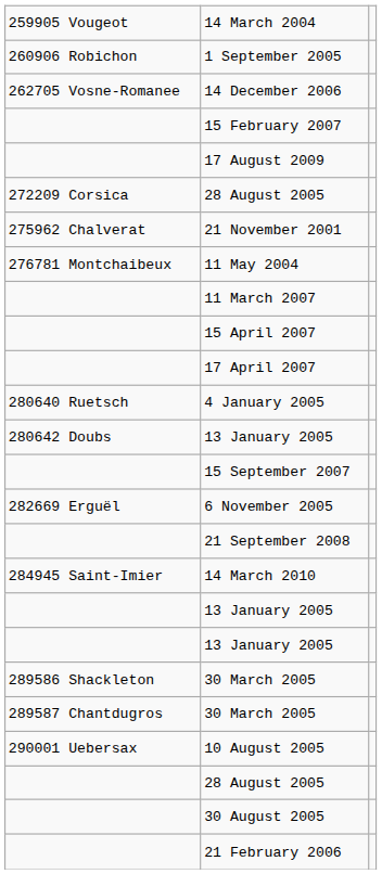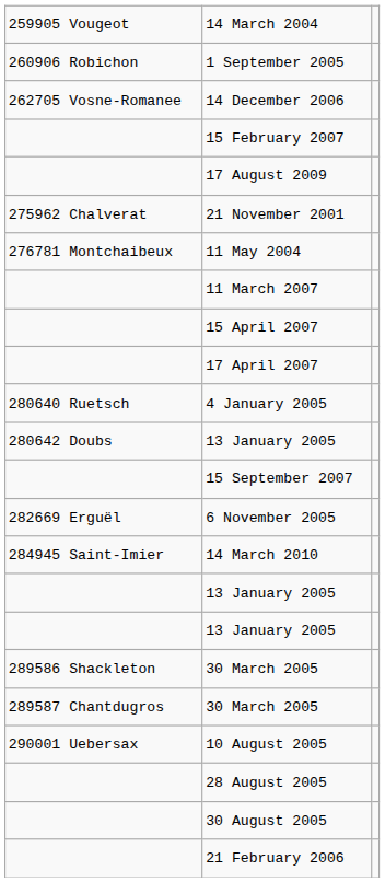- row: 272209 Corsica | 28 August 2005
- row: 21 September 2008
